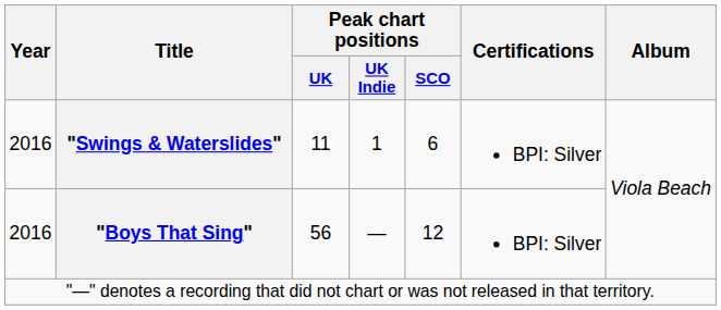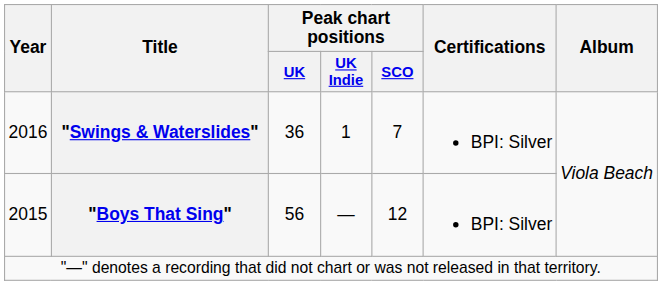"Swings & Waterslides" | Peak chart positions / UK: 11 -> 36
"Swings & Waterslides" | Peak chart positions / SCO: 6 -> 7
"Boys That Sing" | Year: 2016 -> 2015
